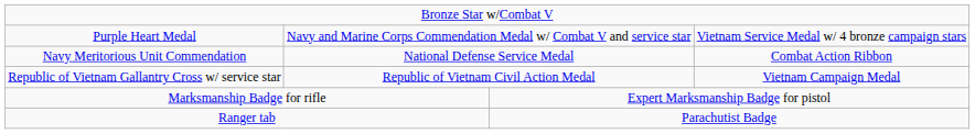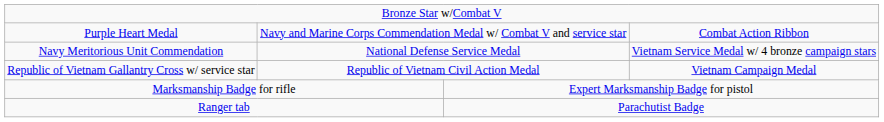Purple Heart Medal | column 4: Vietnam Service Medal w/ 4 bronze campaign stars -> Combat Action Ribbon
Navy Meritorious Unit Commendation | column 4: Combat Action Ribbon -> Vietnam Service Medal w/ 4 bronze campaign stars
